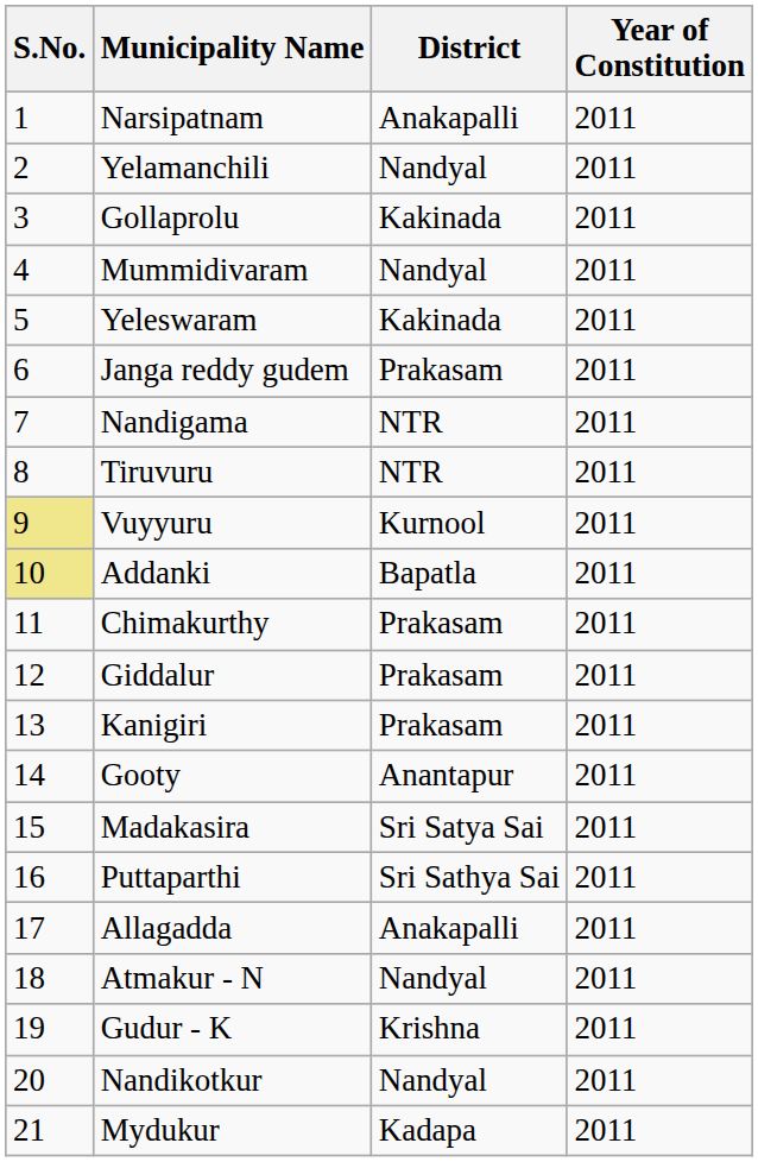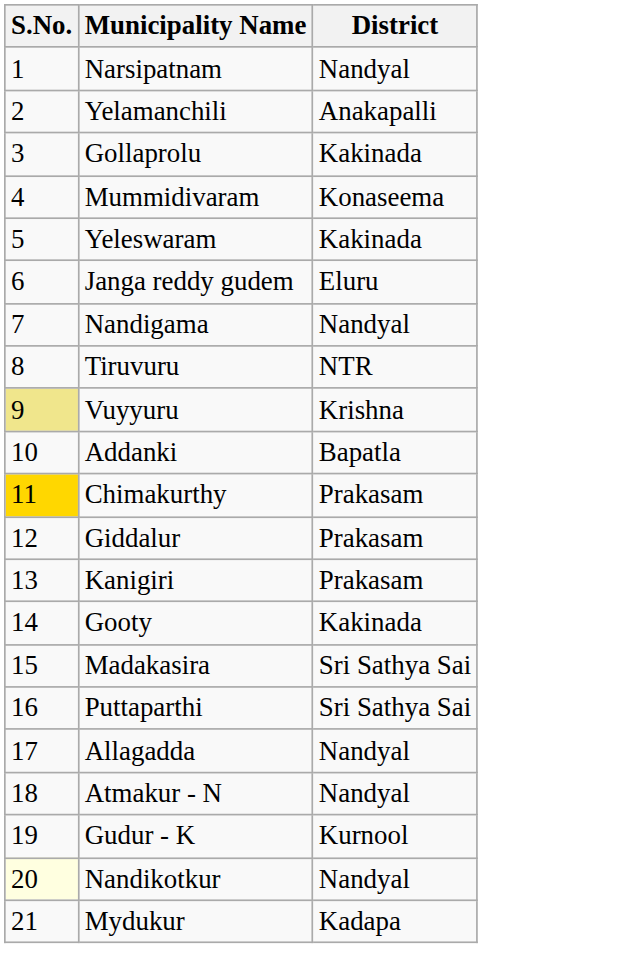- column: Year of Constitution | 2011 | 2011 | 2011 | 2011 | 2011 | 2011 | 2011 | 2011 | 2011 | 2011 | 2011 | 2011 | 2011 | 2011 | 2011 | 2011 | 2011 | 2011 | 2011 | 2011 | 2011
Narsipatnam | District: Anakapalli -> Nandyal
Yelamanchili | District: Nandyal -> Anakapalli
Mummidivaram | District: Nandyal -> Konaseema
Janga reddy gudem | District: Prakasam -> Eluru
Nandigama | District: NTR -> Nandyal
Vuyyuru | District: Kurnool -> Krishna
Addanki | S.No.: khaki background -> no background
Chimakurthy | S.No.: no background -> gold background
Gooty | District: Anantapur -> Kakinada
Madakasira | District: Sri Satya Sai -> Sri Sathya Sai
Allagadda | District: Anakapalli -> Nandyal
Gudur - K | District: Krishna -> Kurnool
Nandikotkur | S.No.: no background -> lightyellow background
